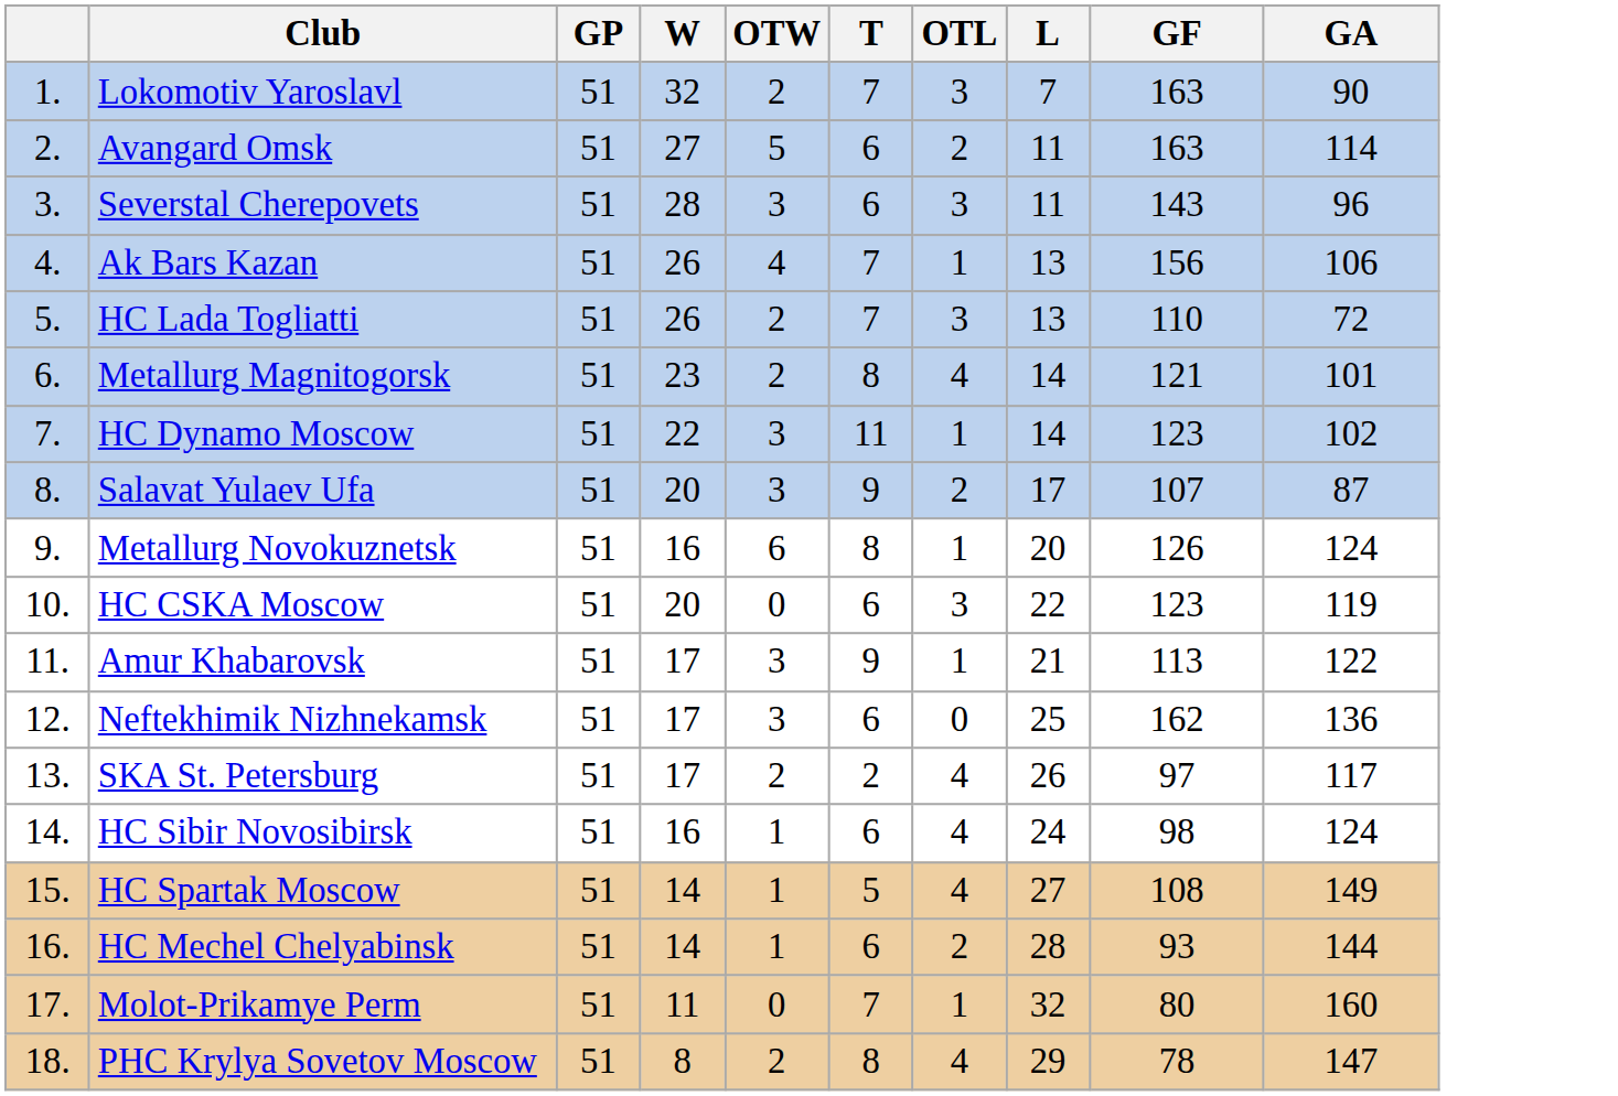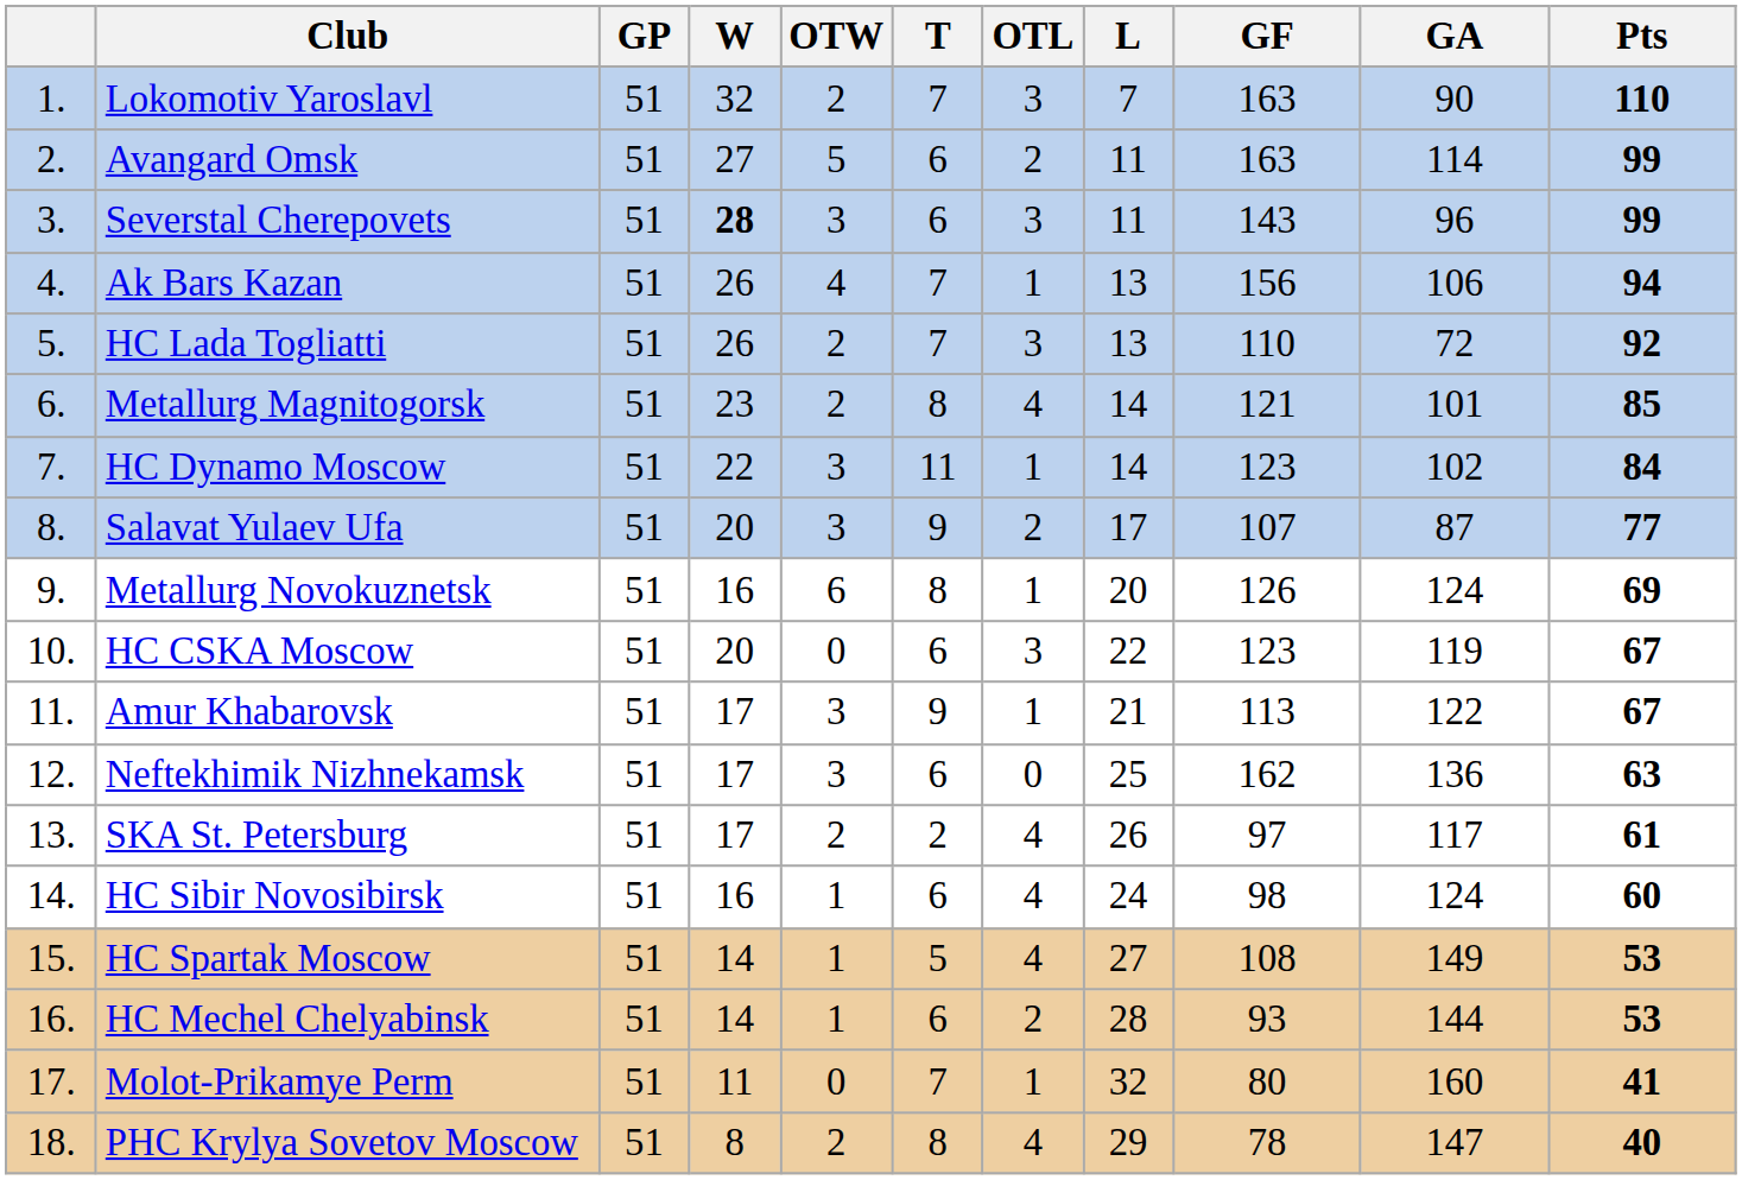+ column: Pts | 110 | 99 | 99 | 94 | 92 | 85 | 84 | 77 | 69 | 67 | 67 | 63 | 61 | 60 | 53 | 53 | 41 | 40
Severstal Cherepovets | W: normal -> bold
